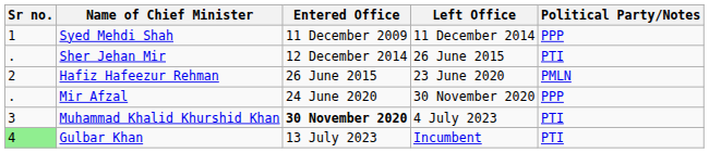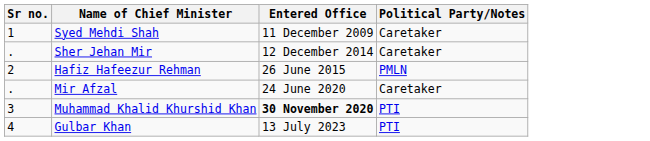- column: Left Office | 11 December 2014 | 26 June 2015 | 23 June 2020 | 30 November 2020 | 4 July 2023 | Incumbent
Syed Mehdi Shah | Political Party/Notes: PPP -> Caretaker
Sher Jehan Mir | Political Party/Notes: PTI -> Caretaker
Mir Afzal | Political Party/Notes: PPP -> Caretaker
Gulbar Khan | Sr no.: lightgreen background -> no background
